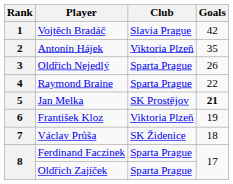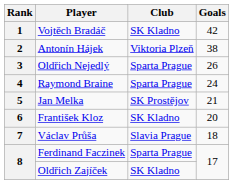Vojtěch Bradáč | Club: Slavia Prague -> SK Kladno
Antonín Hájek | Goals: 35 -> 38
Raymond Braine | Goals: 22 -> 24
Jan Melka | Goals: bold -> normal
František Kloz | Club: Viktoria Plzeň -> SK Kladno
František Kloz | Goals: 19 -> 20
Václav Průša | Club: SK Židenice -> Slavia Prague
Oldřich Zajíček | Club: Sparta Prague -> SK Kladno
